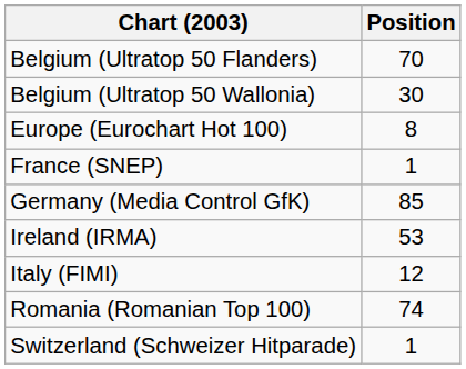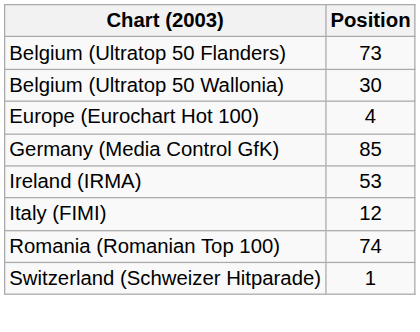Belgium (Ultratop 50 Flanders) | Position: 70 -> 73
Europe (Eurochart Hot 100) | Position: 8 -> 4
- row: France (SNEP) | 1
